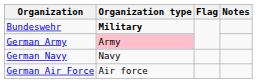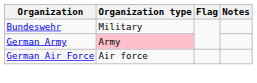Bundeswehr | Organization type: bold -> normal
- row: German Navy | Navy
